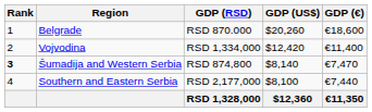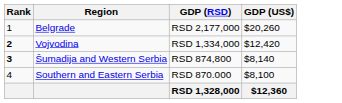- column: GDP (€) | €18,600 | €11,400 | €7,470 | €7,440 | €11,350
Belgrade | GDP (RSD): RSD 870.000 -> RSD 2,177,000
Vojvodina | Rank: normal -> bold
Southern and Eastern Serbia | GDP (RSD): RSD 2,177,000 -> RSD 870.000
